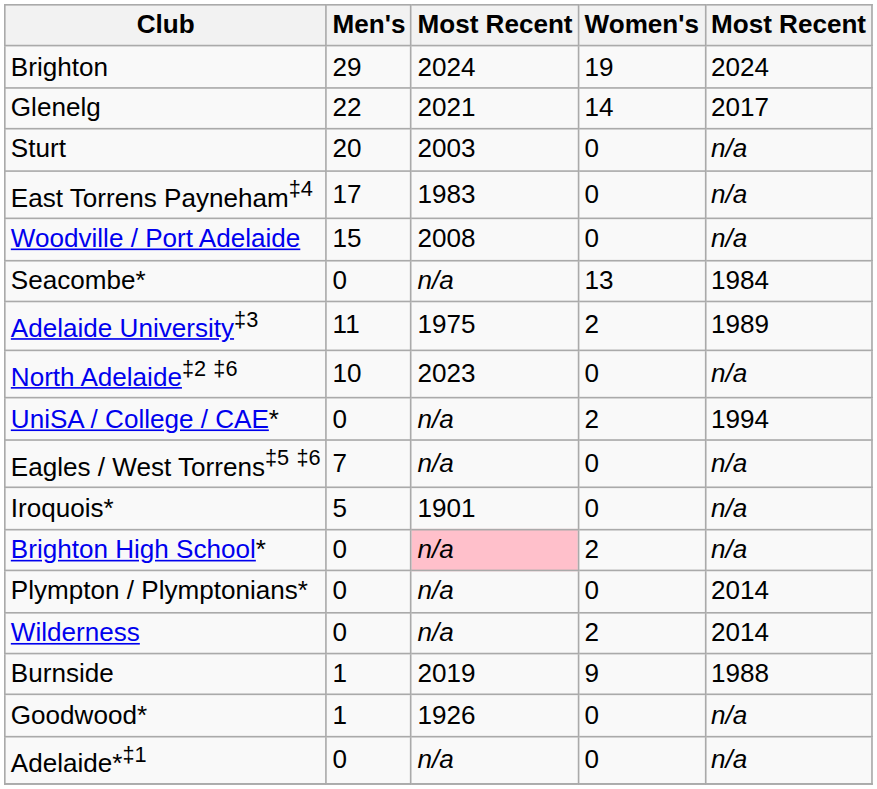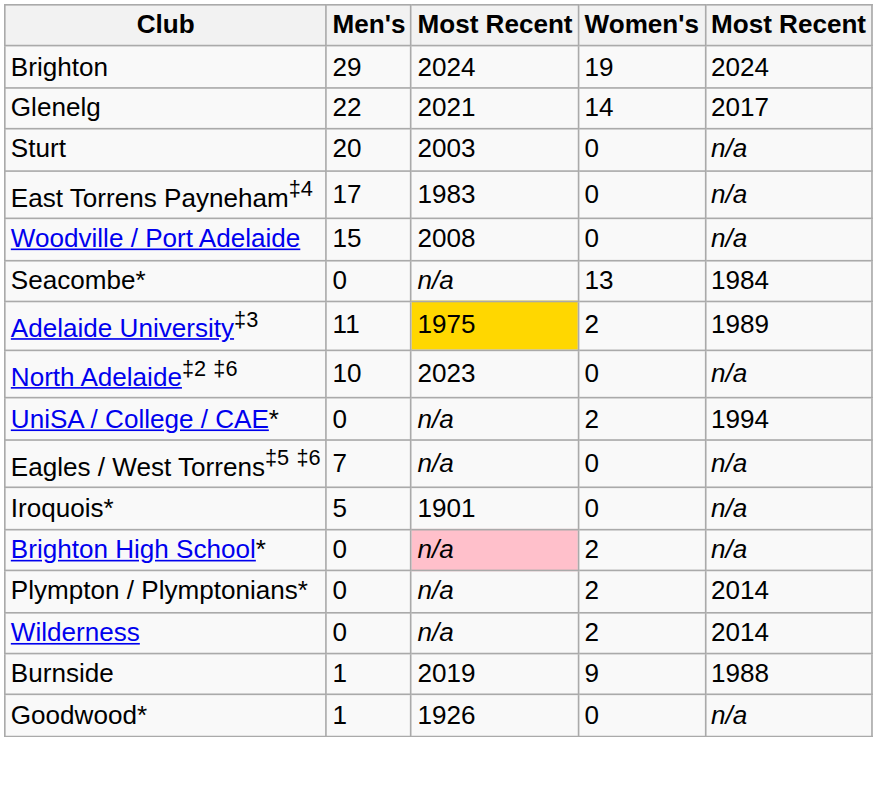Adelaide University‡3 | column 3: no background -> gold background
Plympton / Plymptonians* | Women's: 0 -> 2
- row: Adelaide*‡1 | 0 | n/a | 0 | n/a
